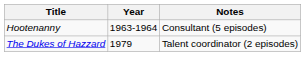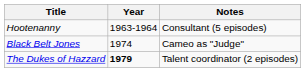+ row: Black Belt Jones | 1974 | Cameo as "Judge"
The Dukes of Hazzard | Year: normal -> bold
